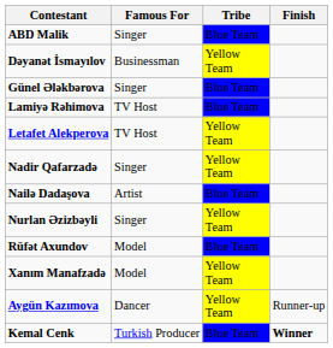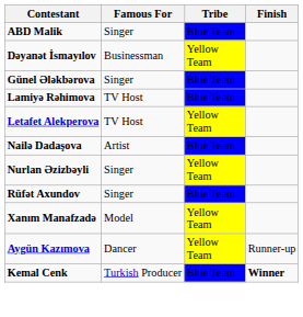- row: Nadir Qafarzadə | Singer | Yellow Team
Rüfət Axundov | Famous For: Model -> Singer
